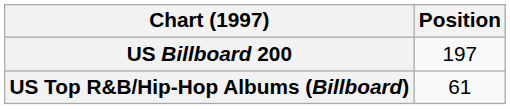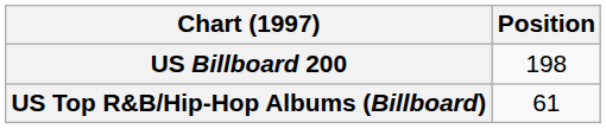US Billboard 200 | Position: 197 -> 198
